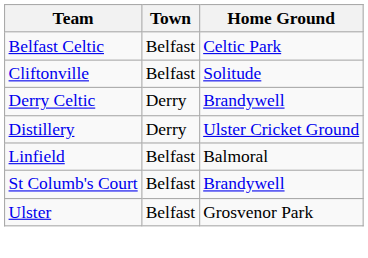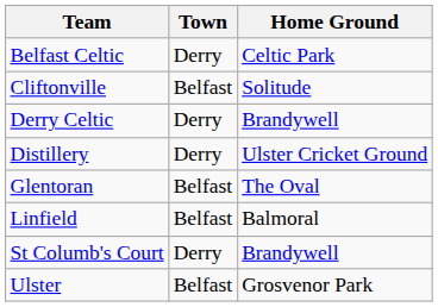Belfast Celtic | Town: Belfast -> Derry
+ row: Glentoran | Belfast | The Oval
St Columb's Court | Town: Belfast -> Derry
